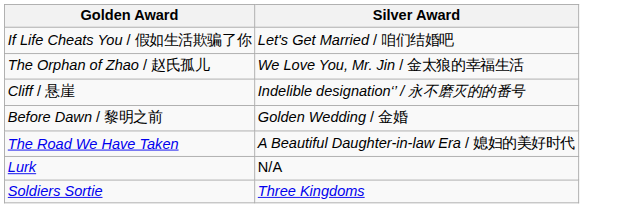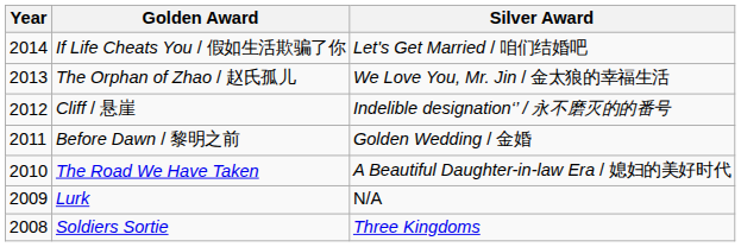+ column: Year | 2014 | 2013 | 2012 | 2011 | 2010 | 2009 | 2008
